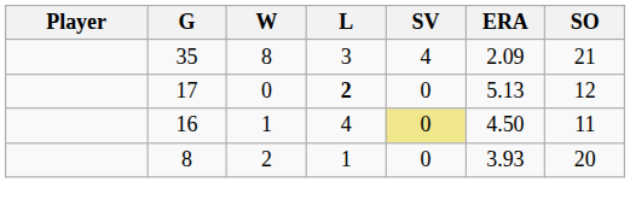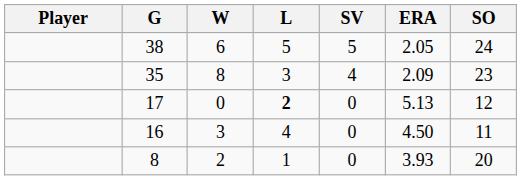+ row: 38 | 6 | 5 | 5 | 2.05 | 24
35 | SO: 21 -> 23
16 | W: 1 -> 3
16 | SV: khaki background -> no background
